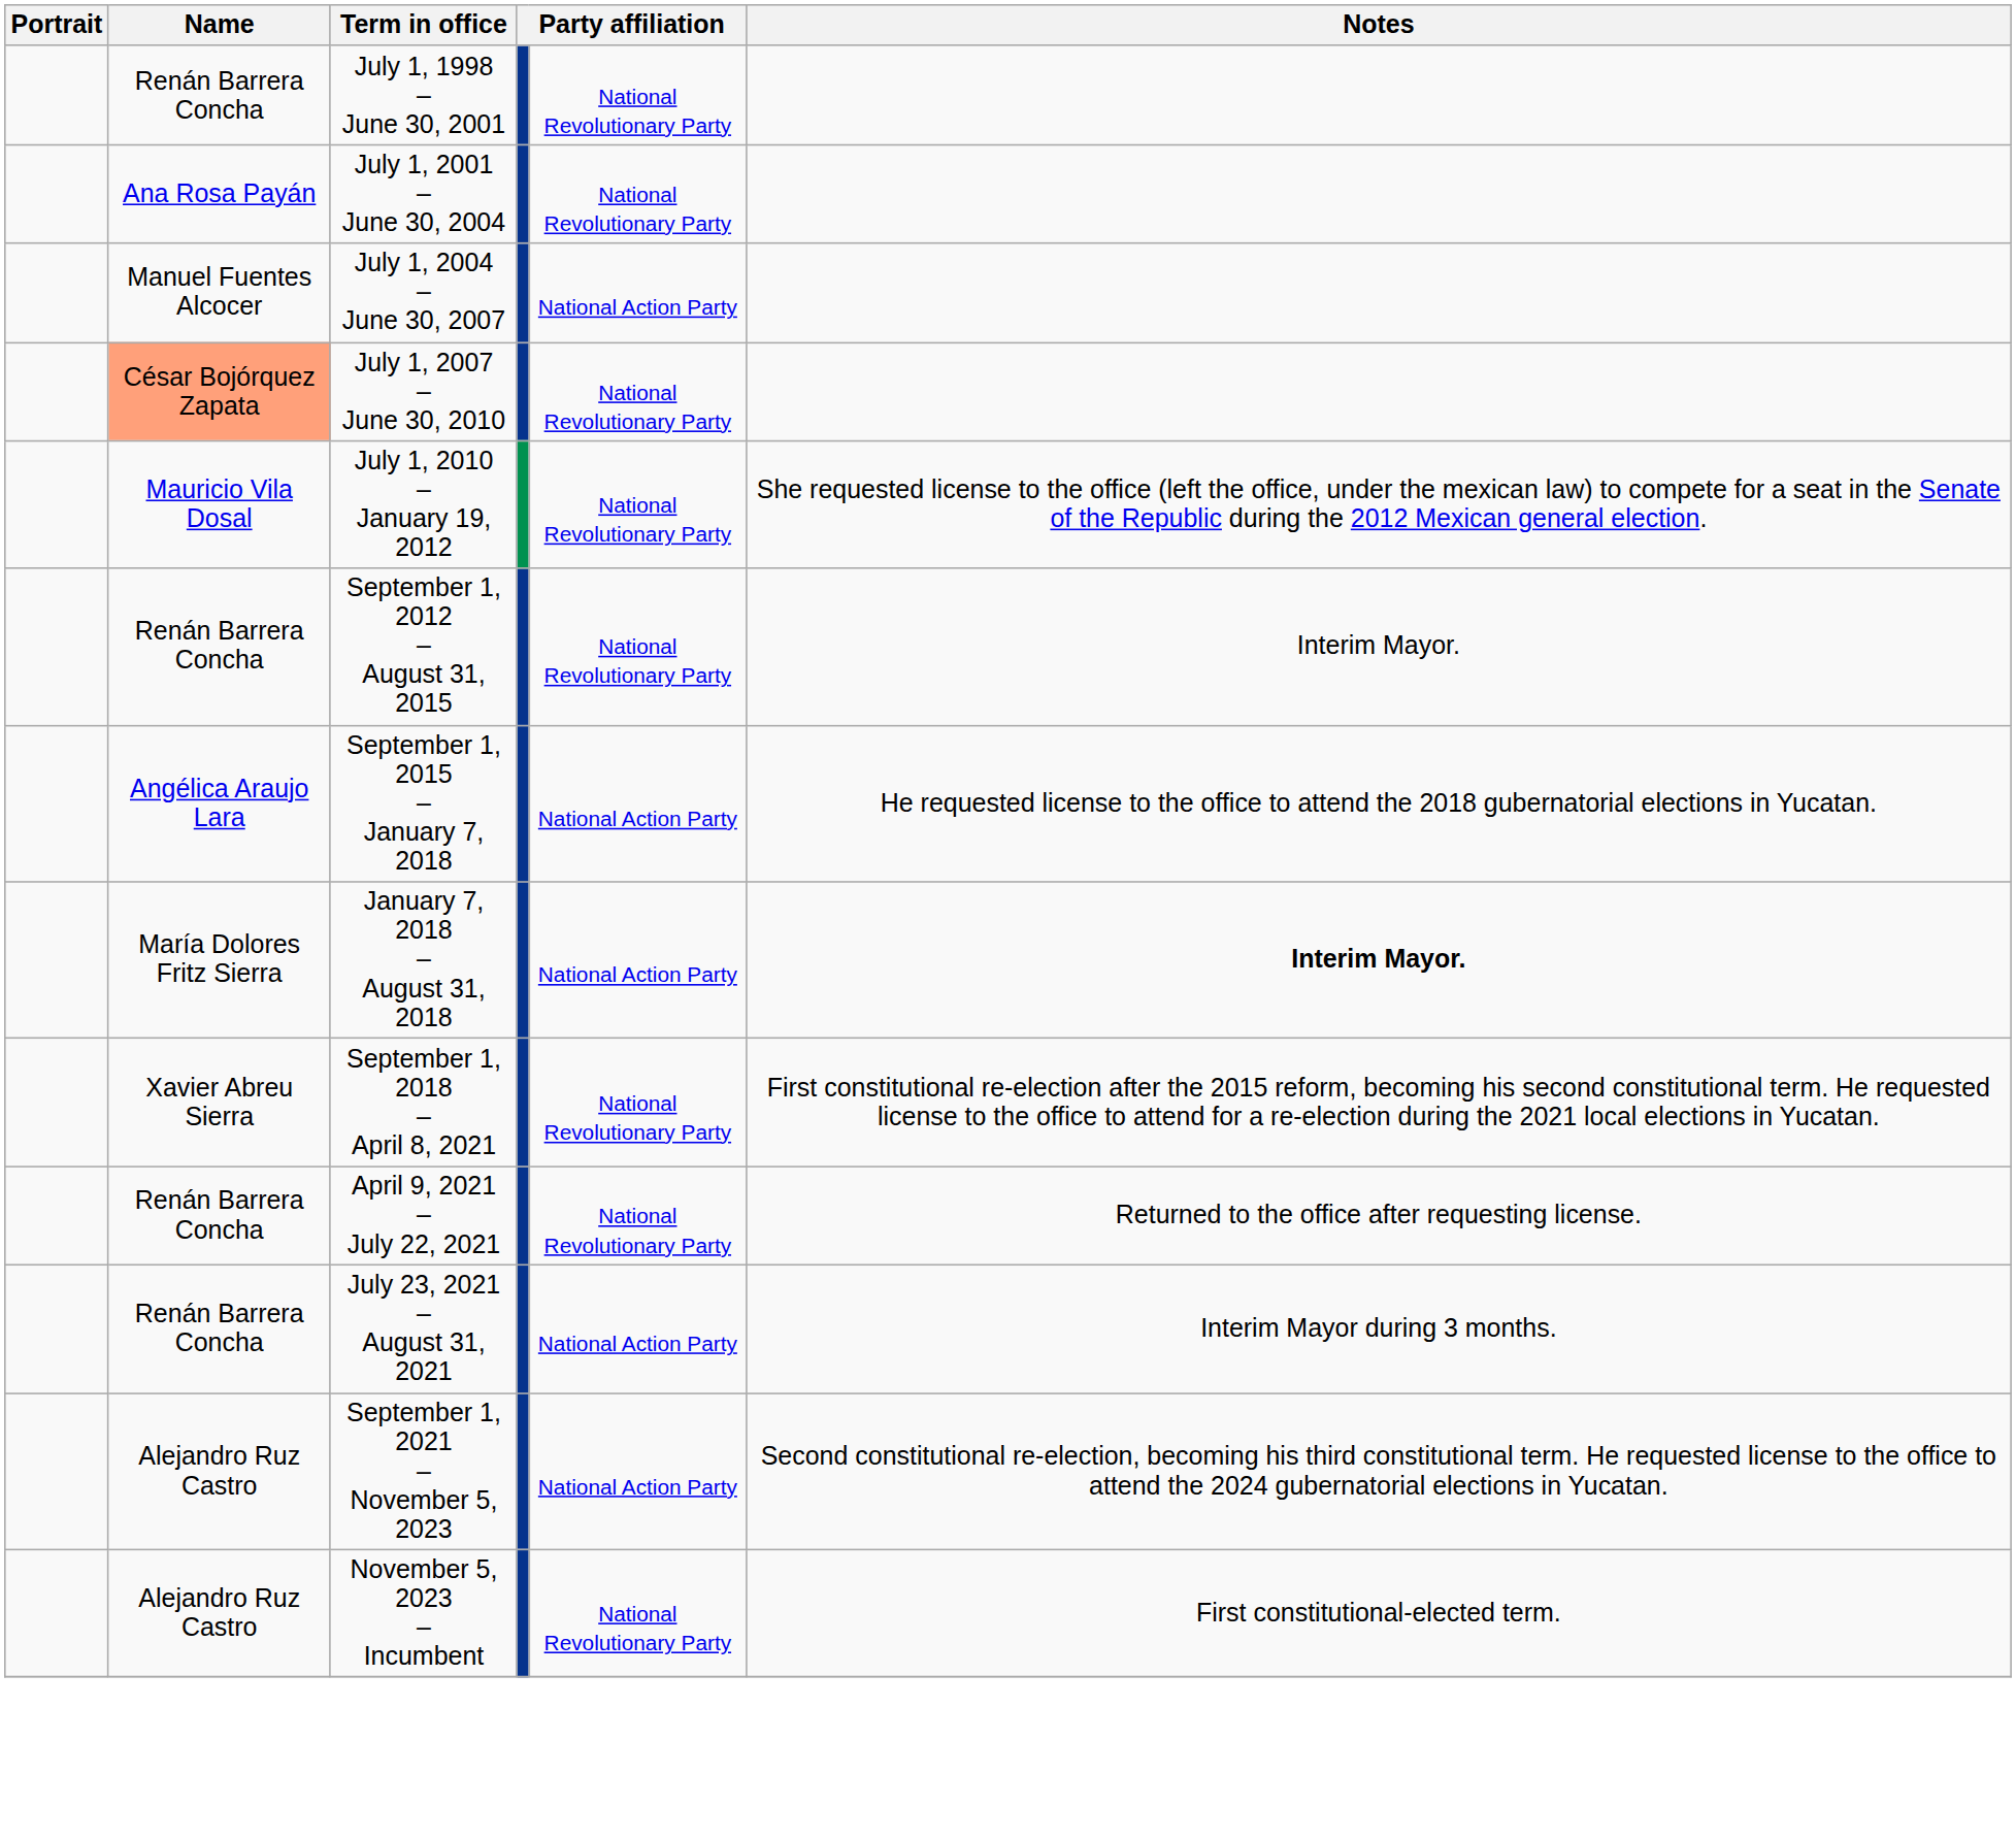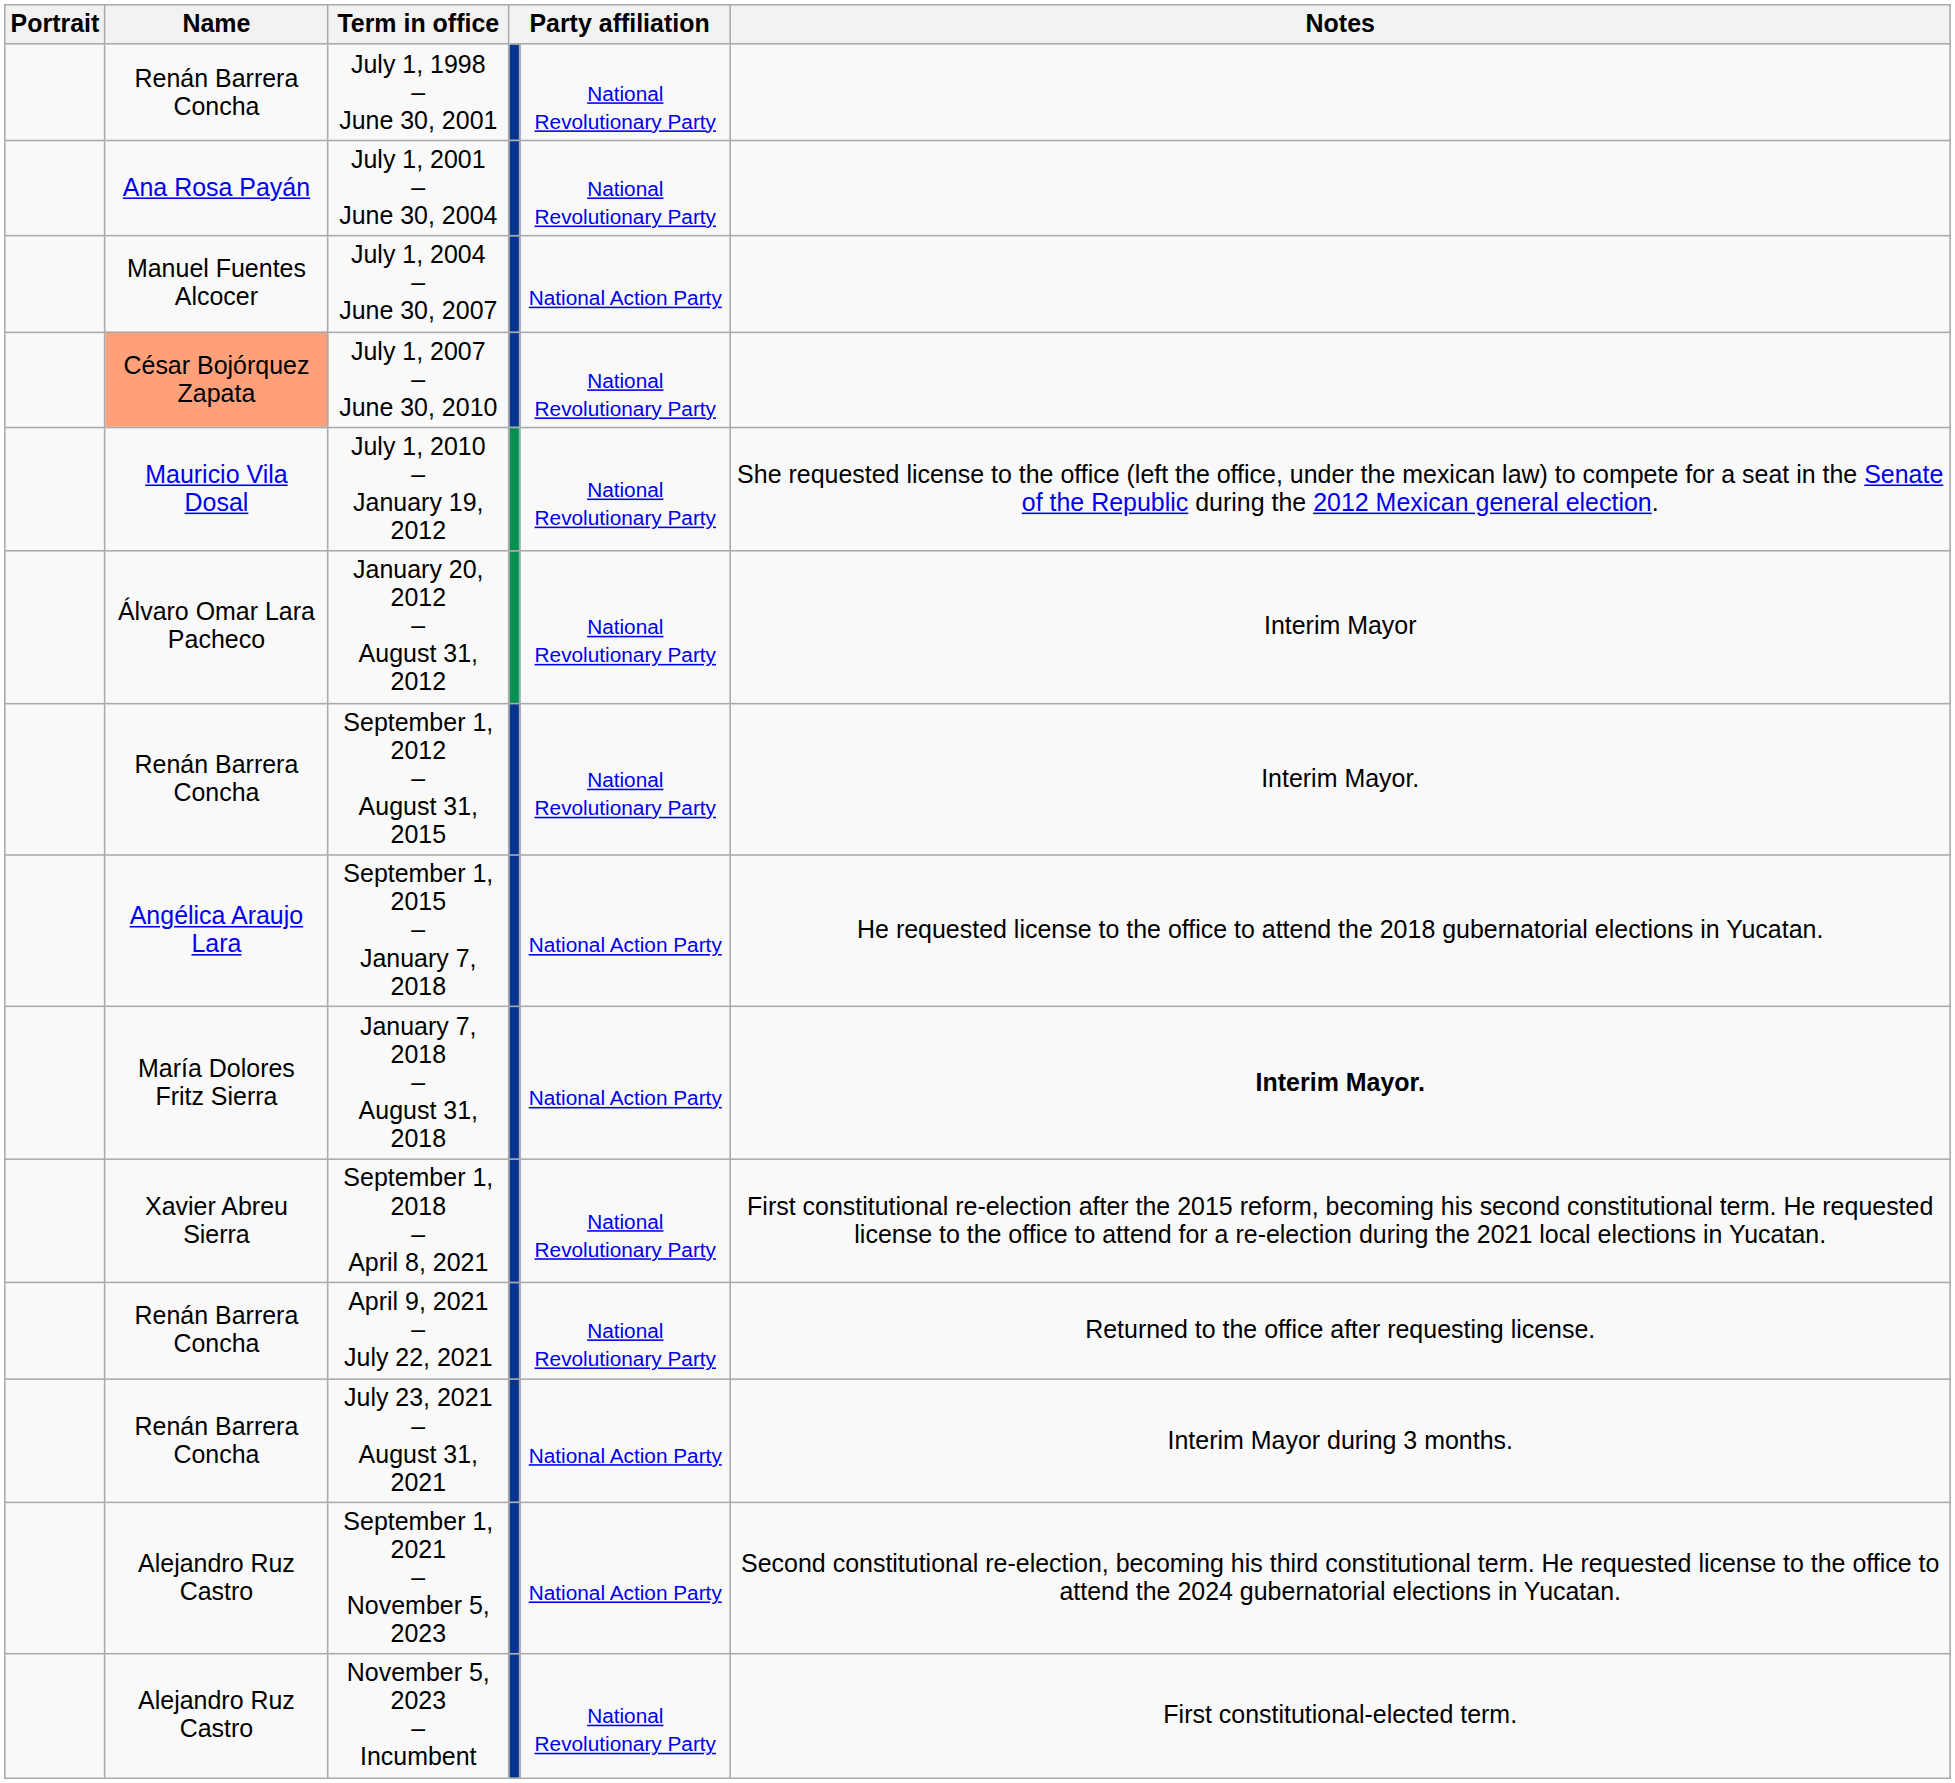+ row: Álvaro Omar Lara Pacheco | January 20, 2012 – August 31, 2012 | National Revolutionary Party | Interim Mayor
